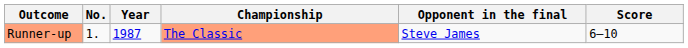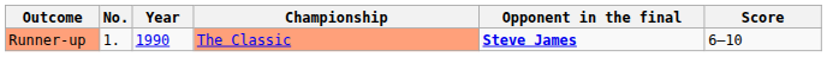Runner-up | Year: 1987 -> 1990
Runner-up | Opponent in the final: normal -> bold
